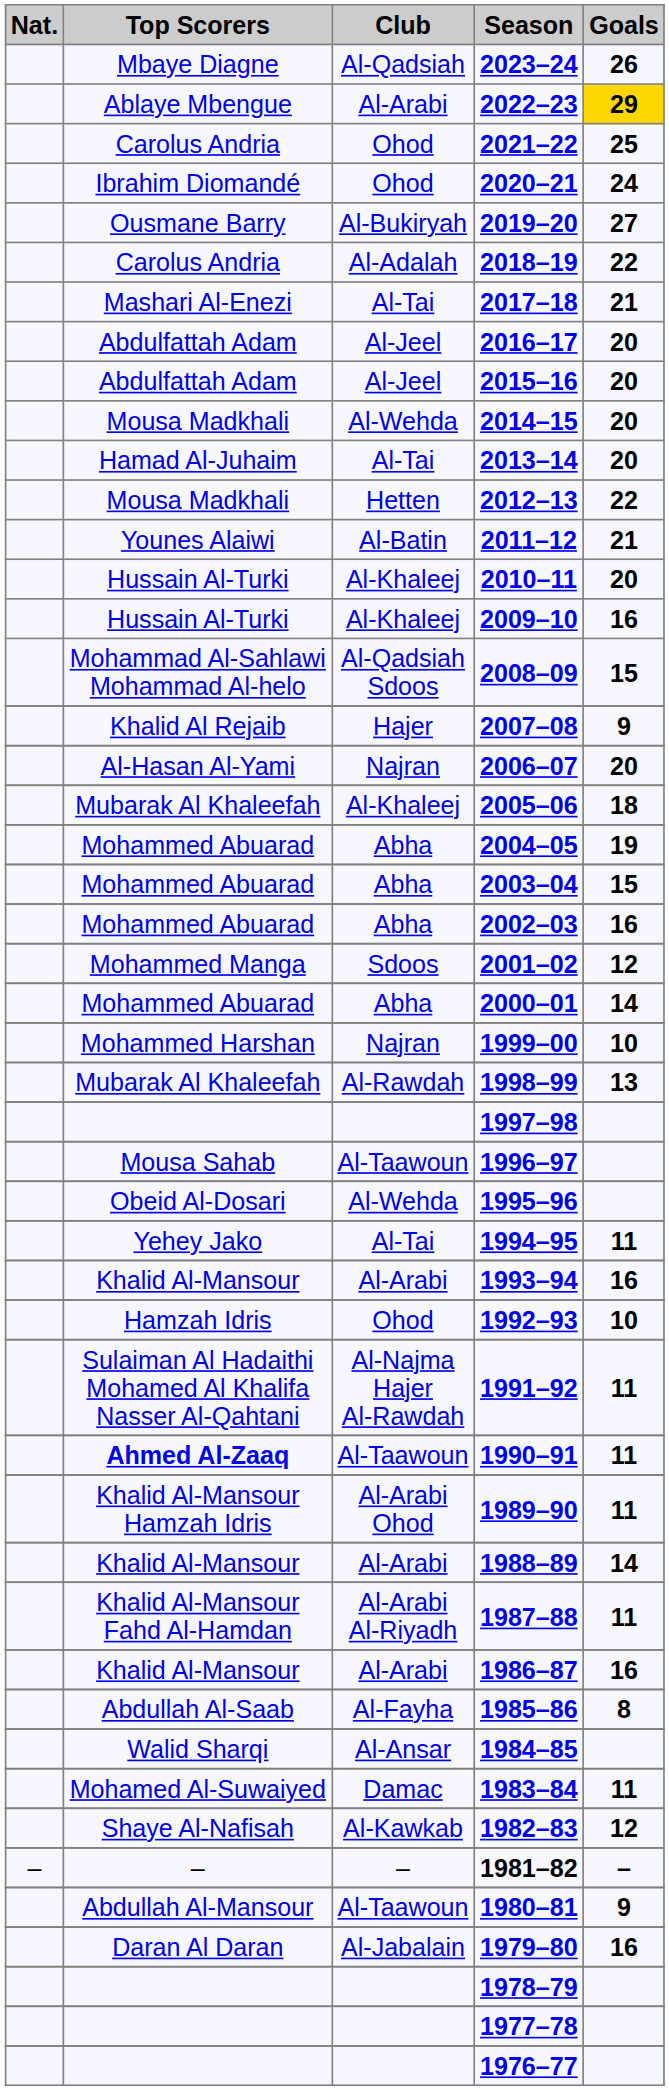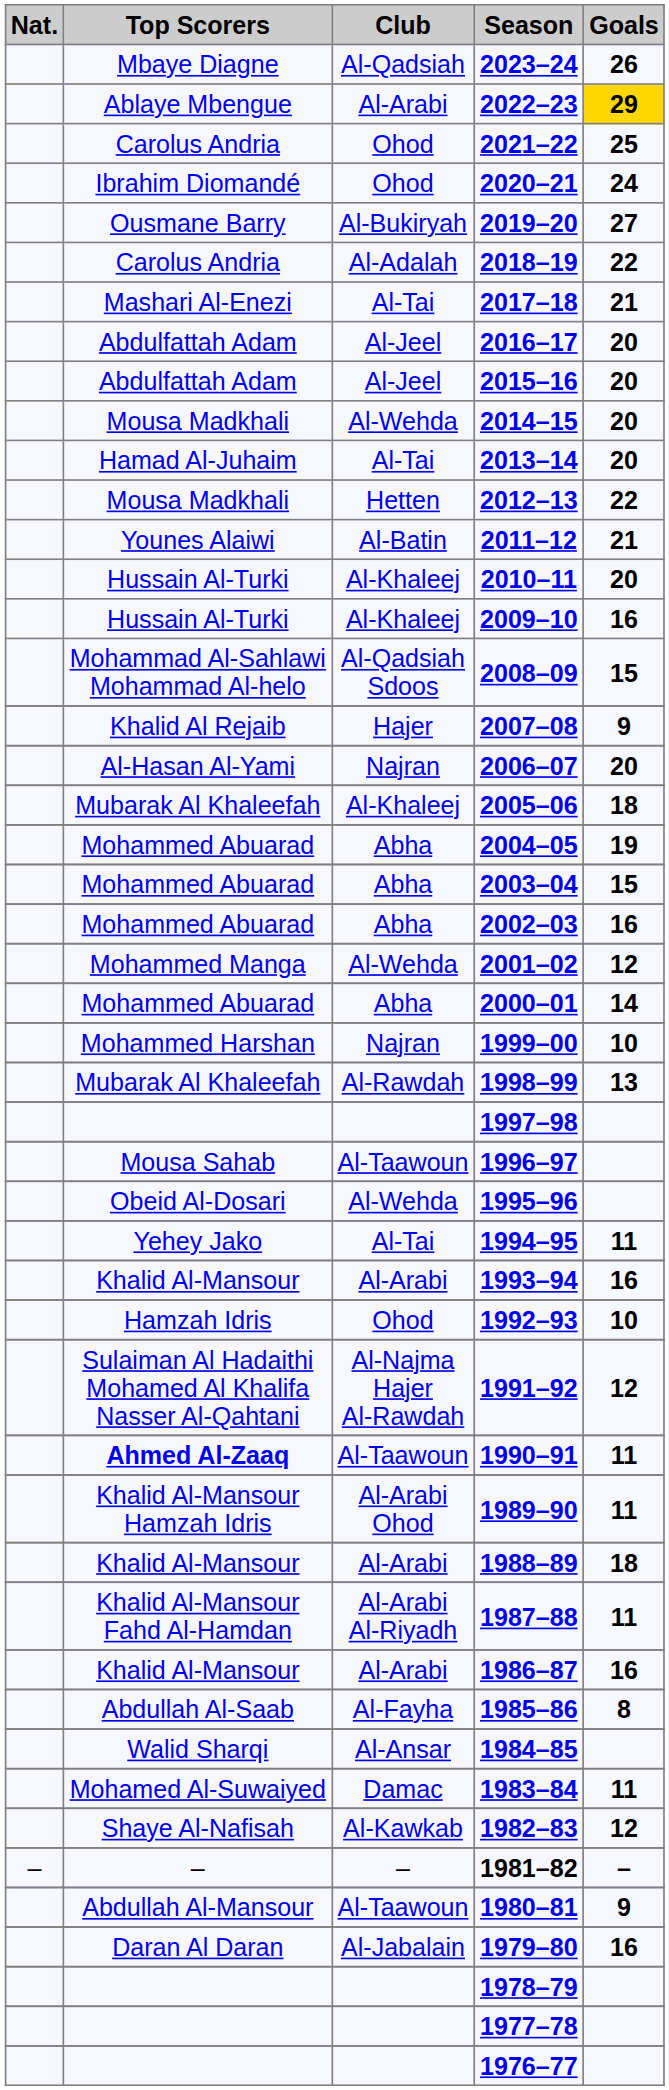2001–02 | Club: Sdoos -> Al-Wehda
1991–92 | Goals: 11 -> 12
1988–89 | Goals: 14 -> 18
